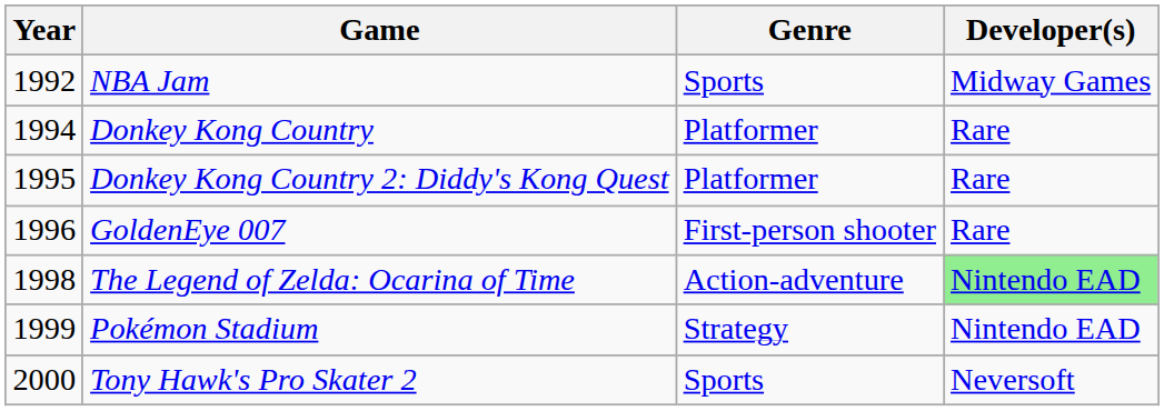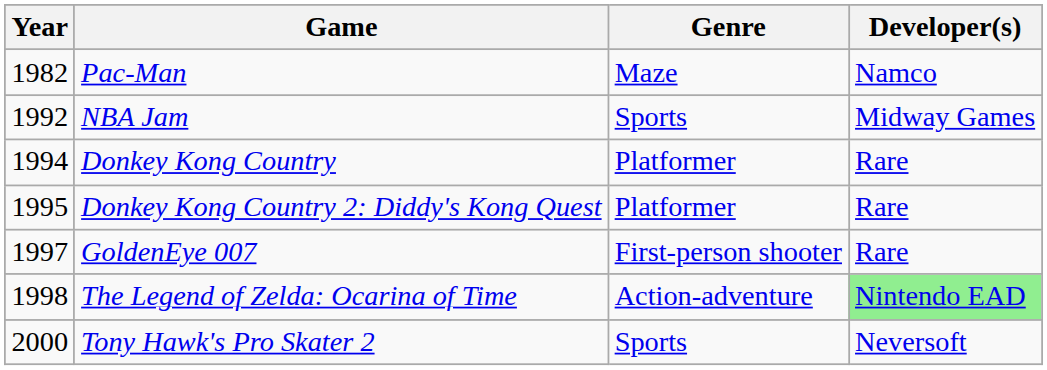+ row: 1982 | Pac-Man | Maze | Namco
GoldenEye 007 | Year: 1996 -> 1997
- row: 1999 | Pokémon Stadium | Strategy | Nintendo EAD
